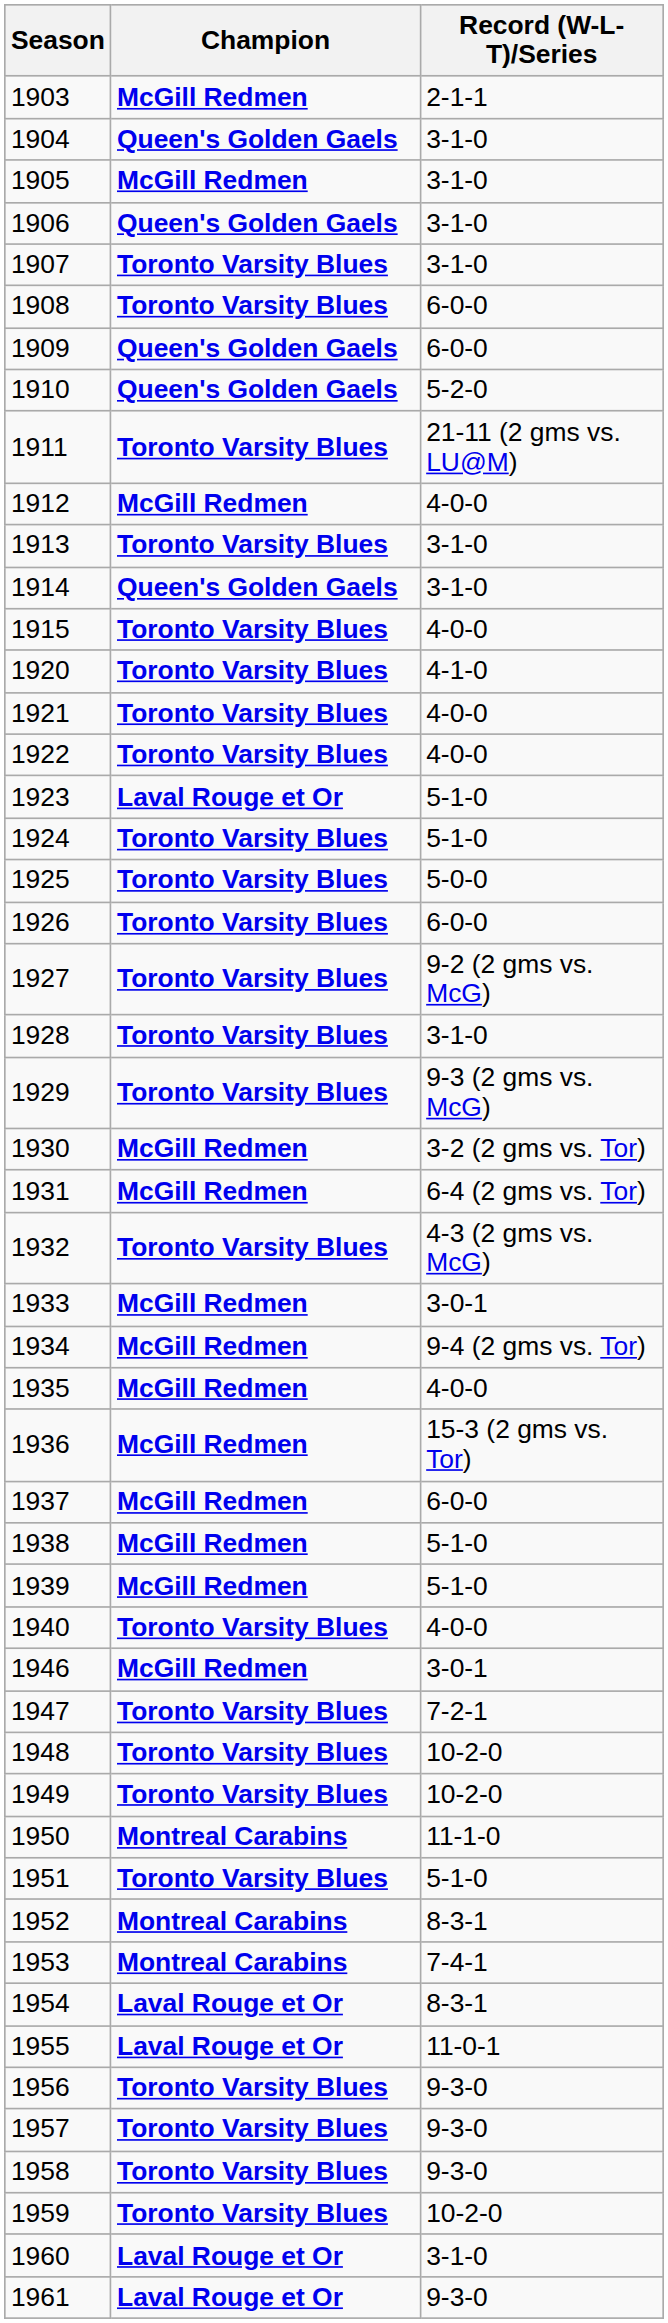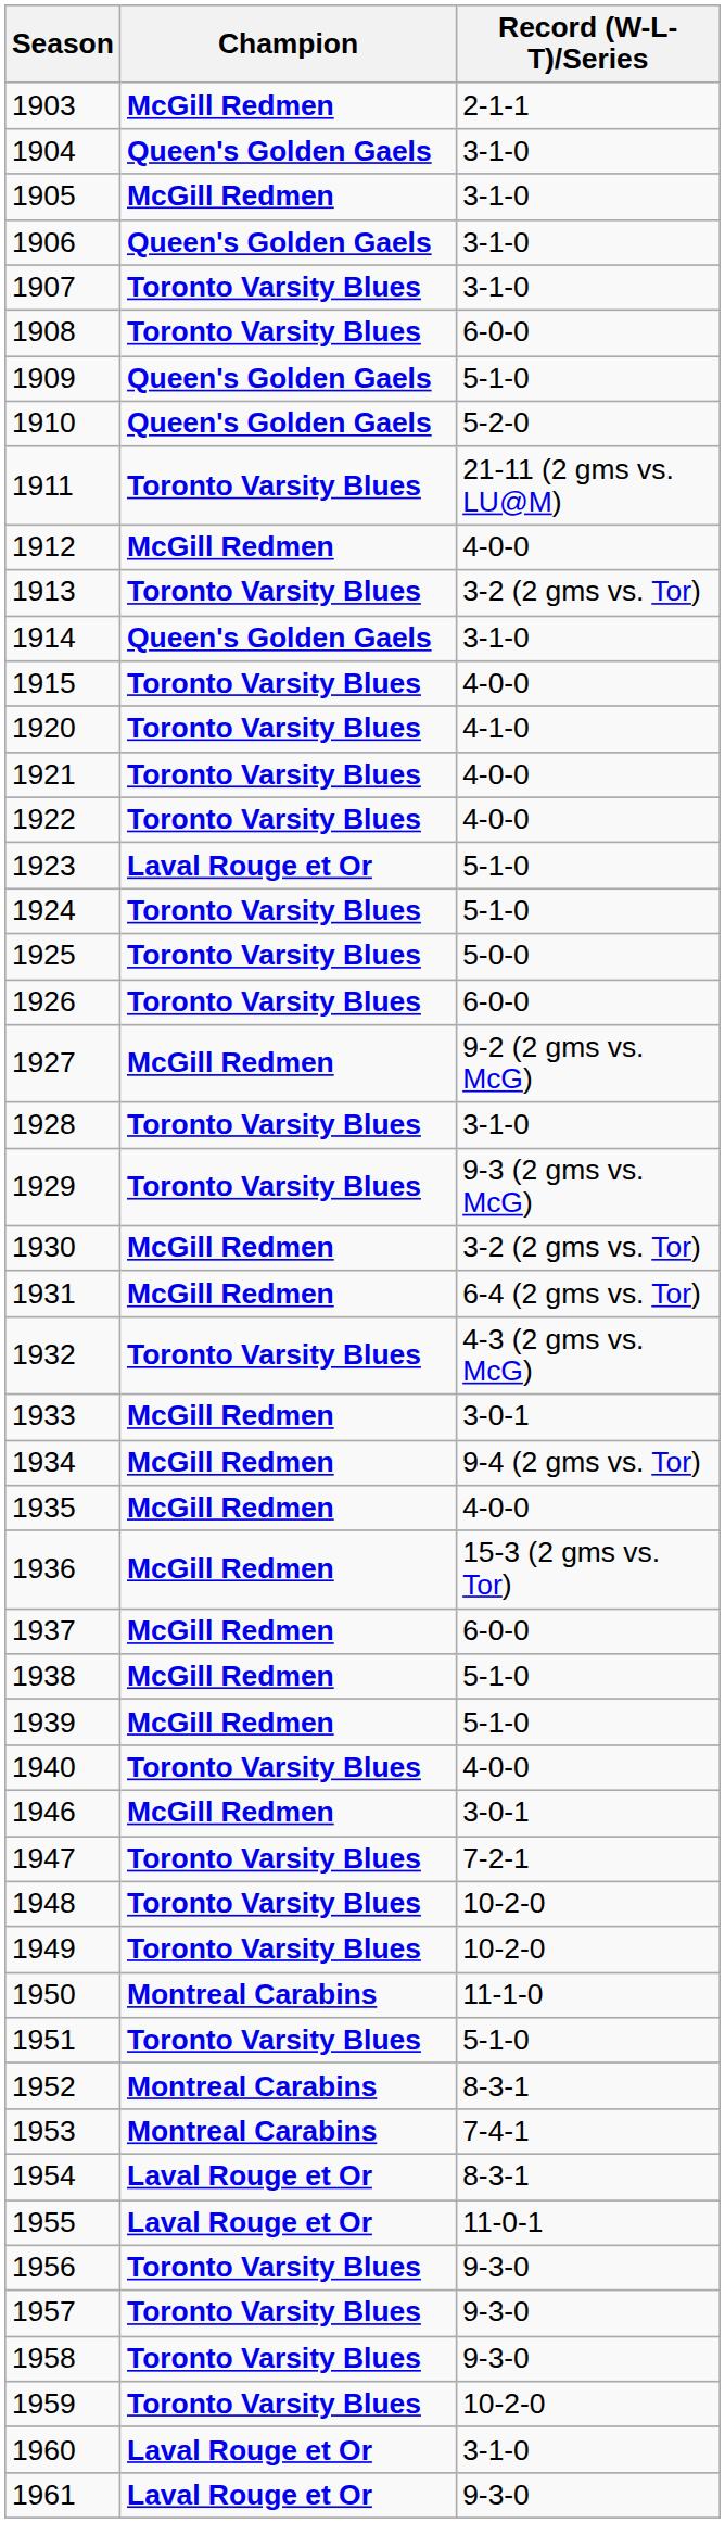1909 | Record (W-L-T)/Series: 6-0-0 -> 5-1-0
1913 | Record (W-L-T)/Series: 3-1-0 -> 3-2 (2 gms vs. Tor)
1927 | Champion: Toronto Varsity Blues -> McGill Redmen
